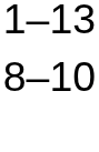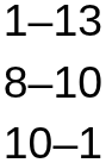+ row: 10–1
